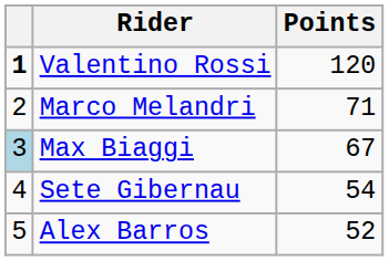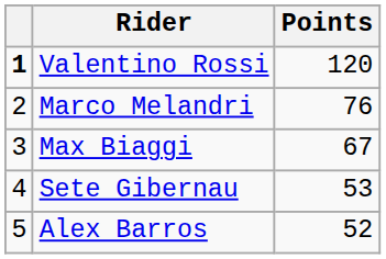Marco Melandri | Points: 71 -> 76
Max Biaggi | column 1: lightblue background -> no background
Sete Gibernau | Points: 54 -> 53
